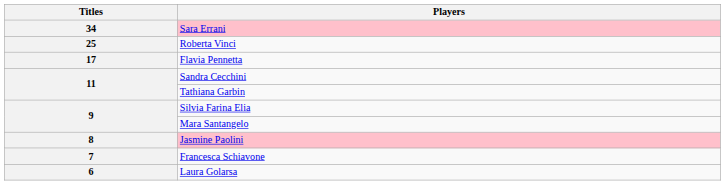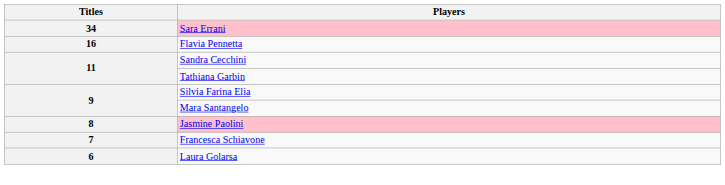- row: 25 | Roberta Vinci
Flavia Pennetta | Titles: 17 -> 16
